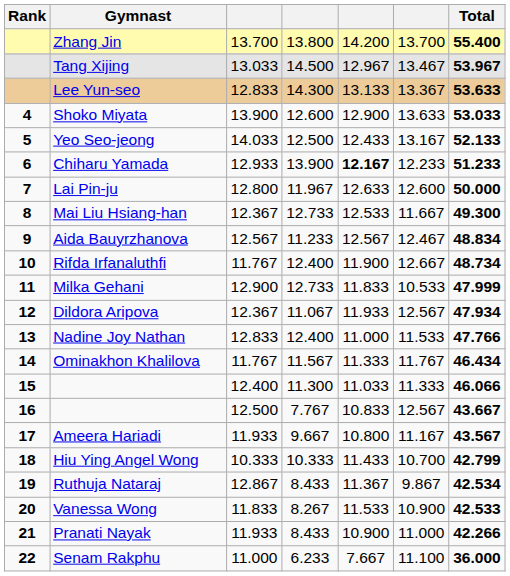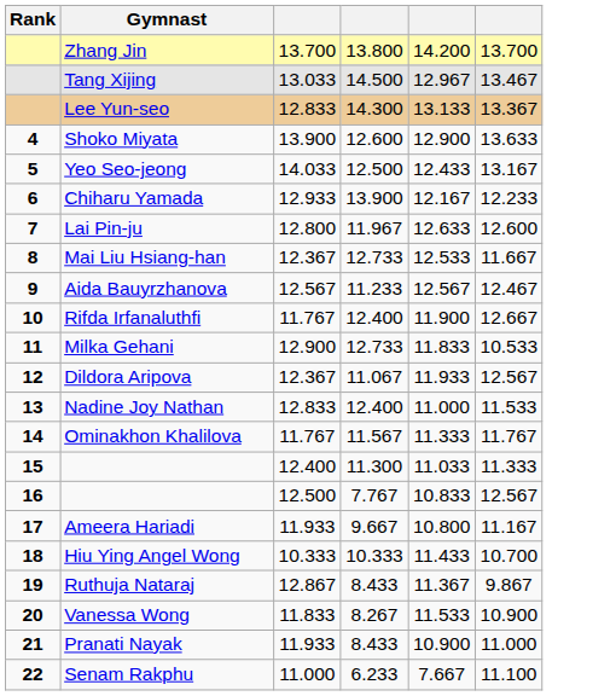- column: Total | 55.400 | 53.967 | 53.633 | 53.033 | 52.133 | 51.233 | 50.000 | 49.300 | 48.834 | 48.734 | 47.999 | 47.934 | 47.766 | 46.434 | 46.066 | 43.667 | 43.567 | 42.799 | 42.534 | 42.533 | 42.266 | 36.000
Chiharu Yamada | column 5: bold -> normal
